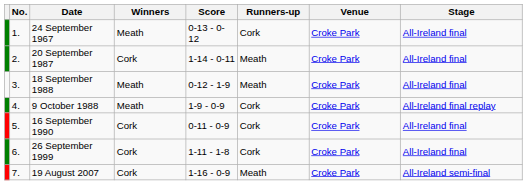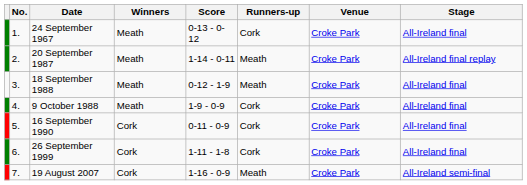20 September 1987 | Winners: Cork -> Meath
20 September 1987 | Stage: All-Ireland final -> All-Ireland final replay
9 October 1988 | Stage: All-Ireland final replay -> All-Ireland final
